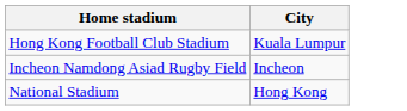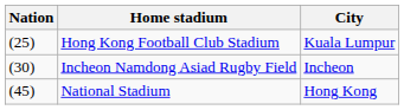+ column: Nation | (25) | (30) | (45)
